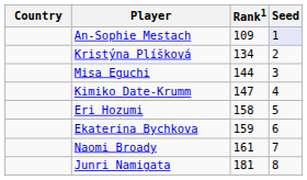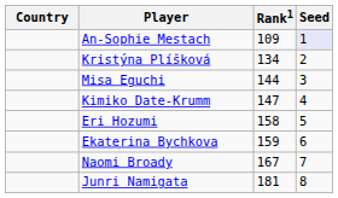Naomi Broady | Rank1: 161 -> 167
